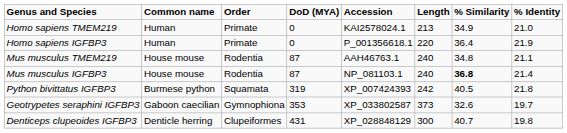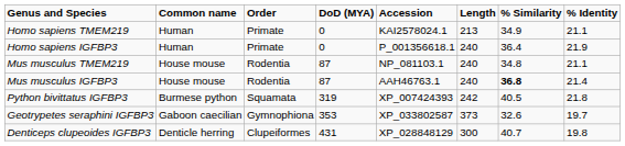Homo sapiens TMEM219 | % Identity: 21.0 -> 21.1
Homo sapiens IGFBP3 | Length: 220 -> 240
Mus musculus TMEM219 | Accession: AAH46763.1 -> NP_081103.1
Mus musculus IGFBP3 | Accession: NP_081103.1 -> AAH46763.1
